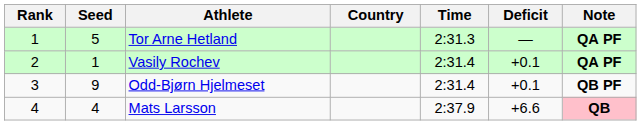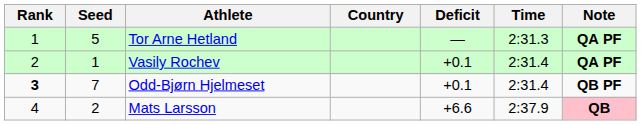columns swapped: Time <-> Deficit
Odd-Bjørn Hjelmeset | Rank: normal -> bold
Odd-Bjørn Hjelmeset | Seed: 9 -> 7
Mats Larsson | Seed: 4 -> 2
